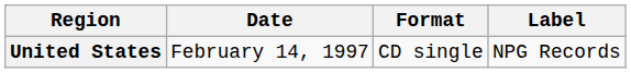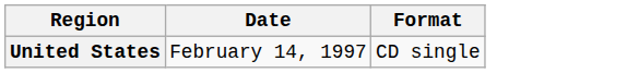- column: Label | NPG Records
